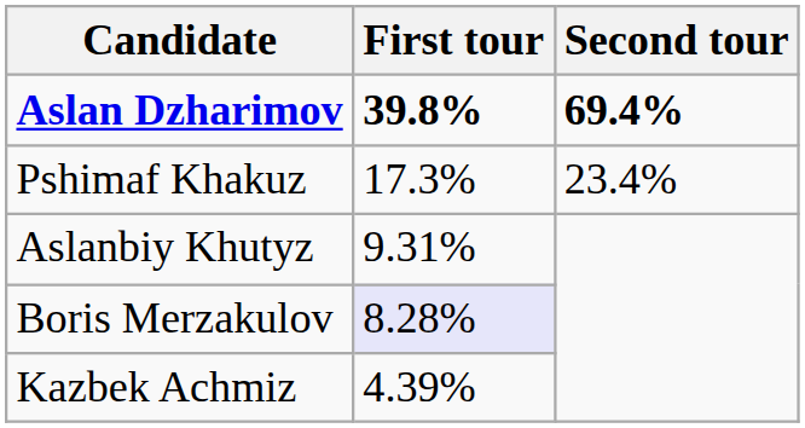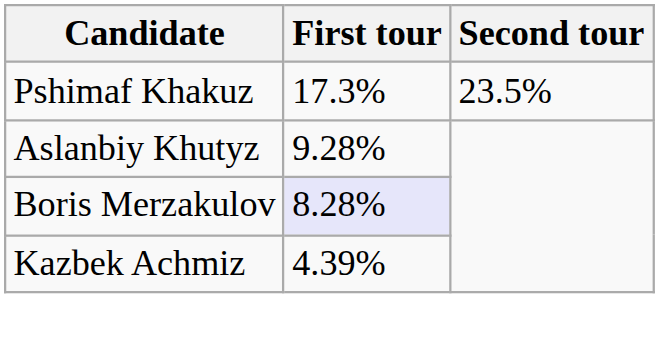- row: Aslan Dzharimov | 39.8% | 69.4%
Pshimaf Khakuz | Second tour: 23.4% -> 23.5%
Aslanbiy Khutyz | First tour: 9.31% -> 9.28%
